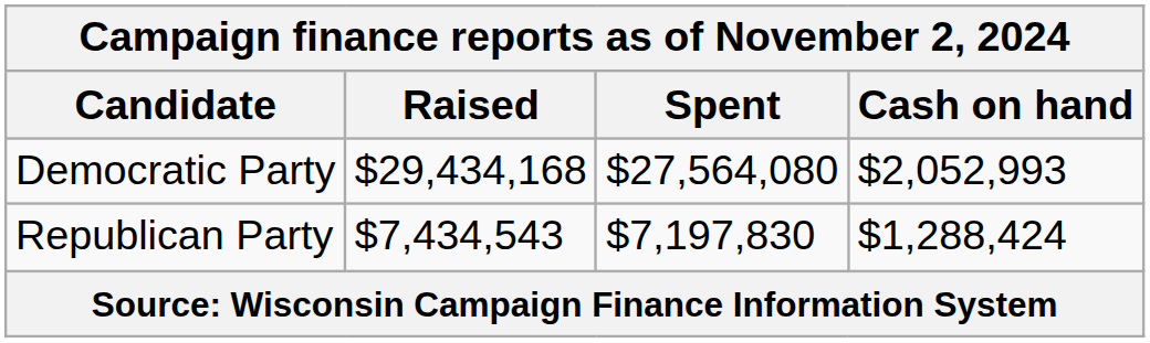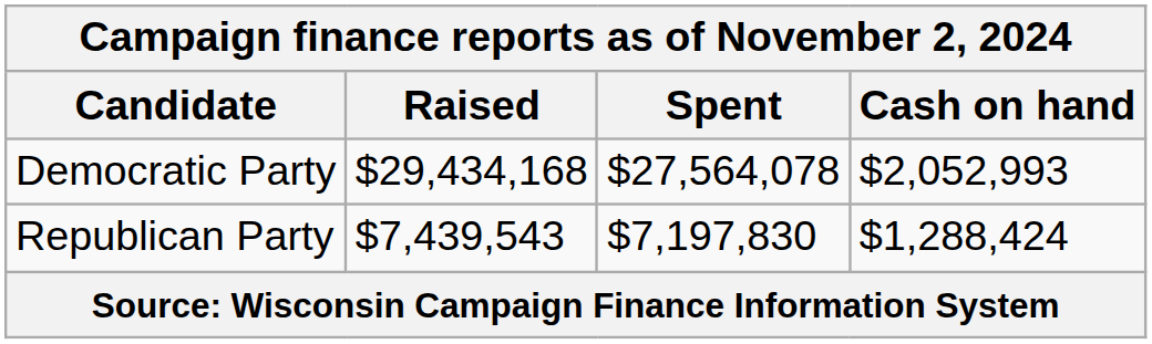Democratic Party | Spent: $27,564,080 -> $27,564,078
Republican Party | Raised: $7,434,543 -> $7,439,543
